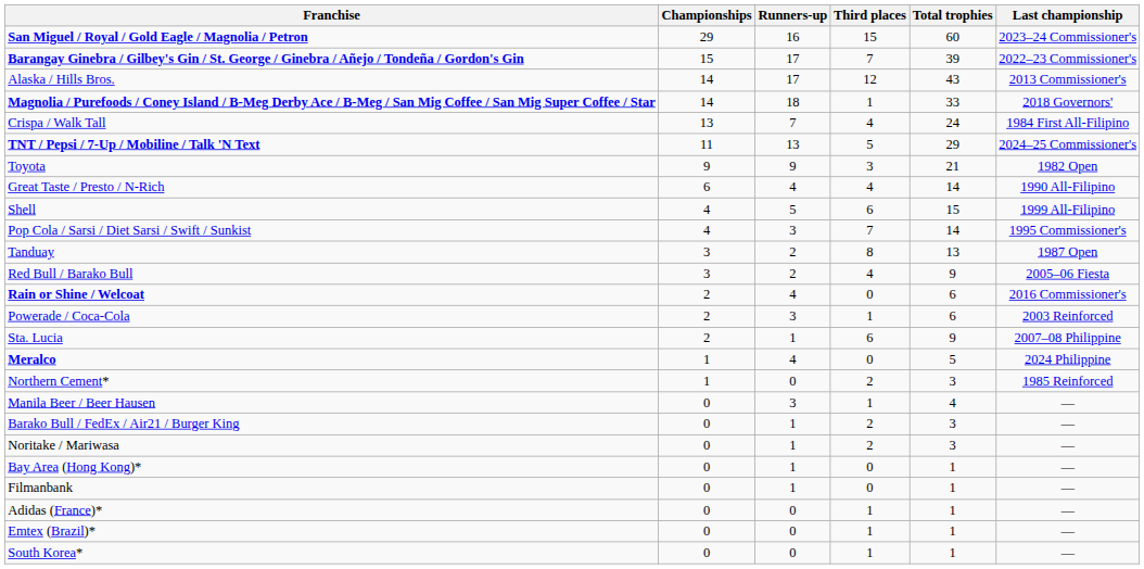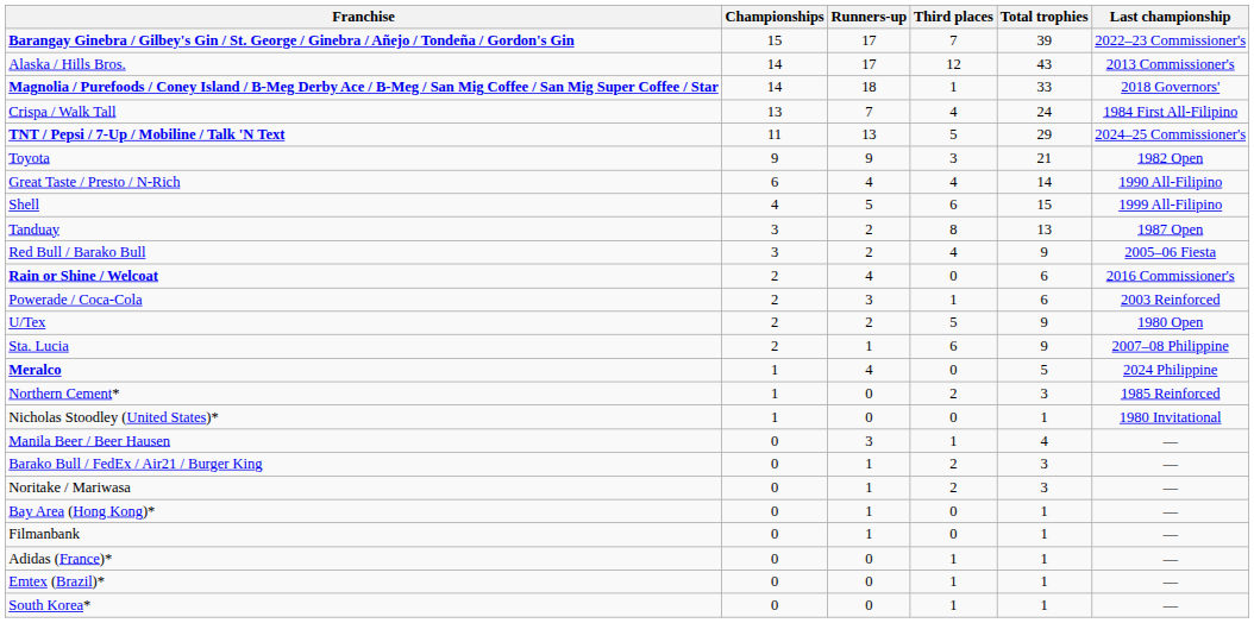- row: San Miguel / Royal / Gold Eagle / Magnolia / Petron | 29 | 16 | 15 | 60 | 2023–24 Commissioner's
- row: Pop Cola / Sarsi / Diet Sarsi / Swift / Sunkist | 4 | 3 | 7 | 14 | 1995 Commissioner's
+ row: U/Tex | 2 | 2 | 5 | 9 | 1980 Open
+ row: Nicholas Stoodley (United States)* | 1 | 0 | 0 | 1 | 1980 Invitational
